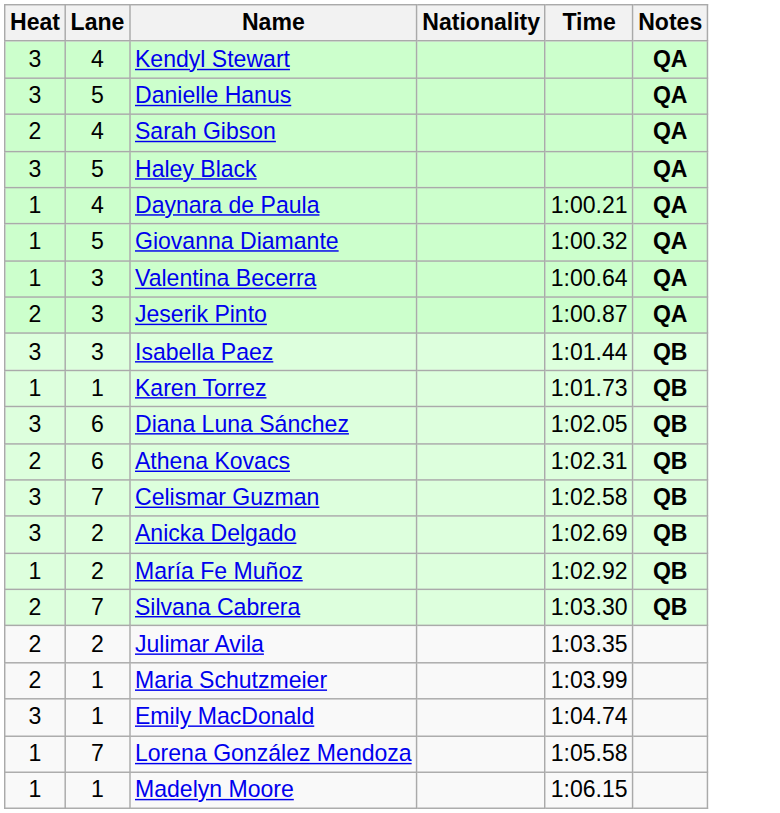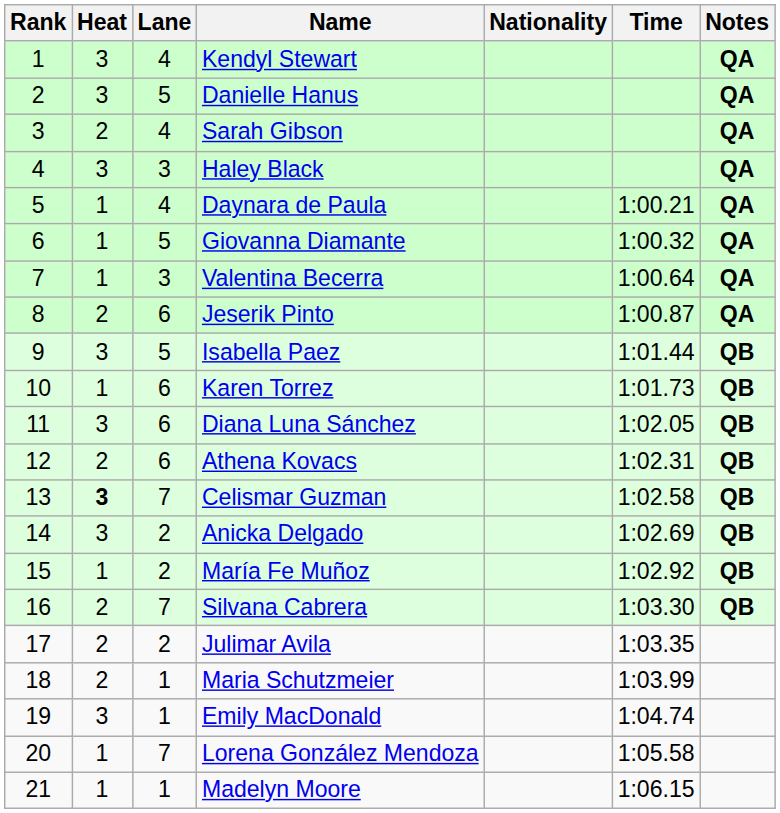+ column: Rank | 1 | 2 | 3 | 4 | 5 | 6 | 7 | 8 | 9 | 10 | 11 | 12 | 13 | 14 | 15 | 16 | 17 | 18 | 19 | 20 | 21
Haley Black | Lane: 5 -> 3
Jeserik Pinto | Lane: 3 -> 6
Isabella Paez | Lane: 3 -> 5
Karen Torrez | Lane: 1 -> 6
Celismar Guzman | Heat: normal -> bold
